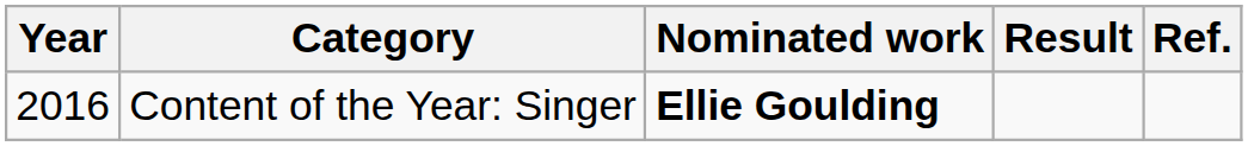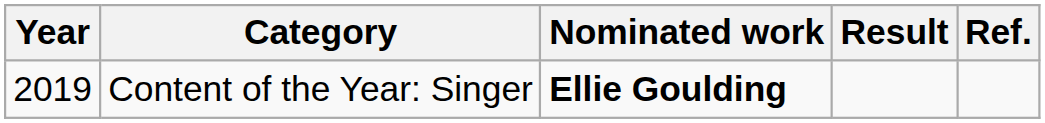Content of the Year: Singer | Year: 2016 -> 2019
